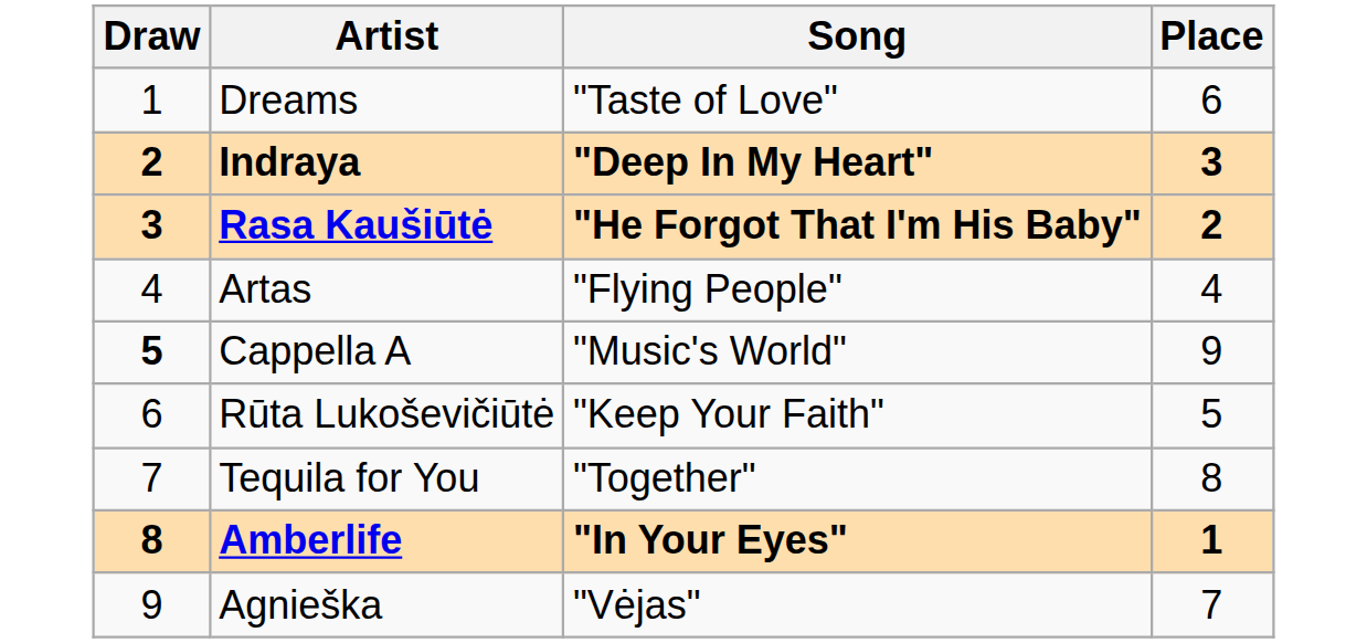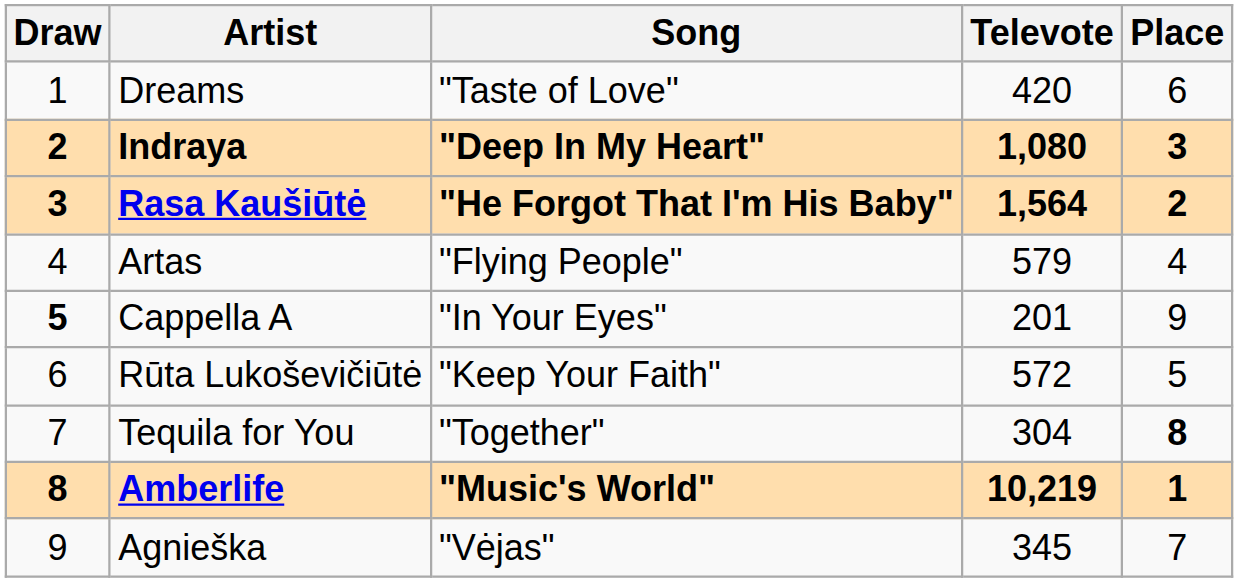+ column: Televote | 420 | 1,080 | 1,564 | 579 | 201 | 572 | 304 | 10,219 | 345
Cappella A | Song: "Music's World" -> "In Your Eyes"
Tequila for You | Place: normal -> bold
Amberlife | Song: "In Your Eyes" -> "Music's World"
